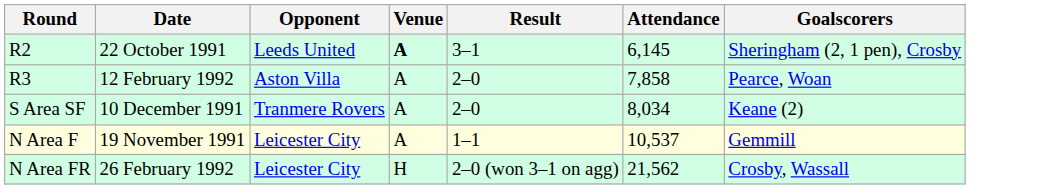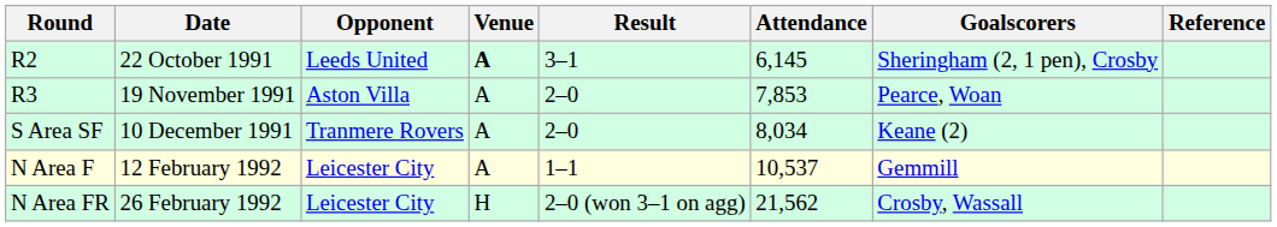+ column: Reference
R3 | Date: 12 February 1992 -> 19 November 1991
R3 | Attendance: 7,858 -> 7,853
N Area F | Date: 19 November 1991 -> 12 February 1992
